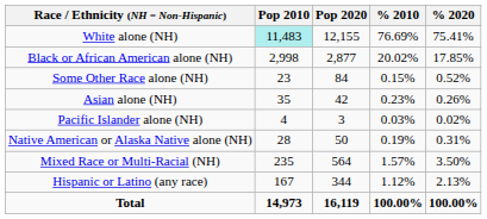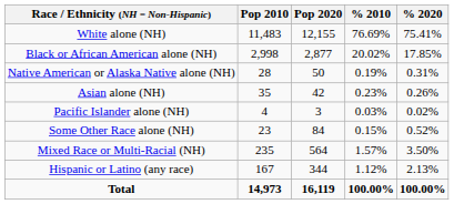White alone (NH) | Pop 2010: paleturquoise background -> no background
rows swapped: Native American or Alaska Native alone (NH) <-> Some Other Race alone (NH)
